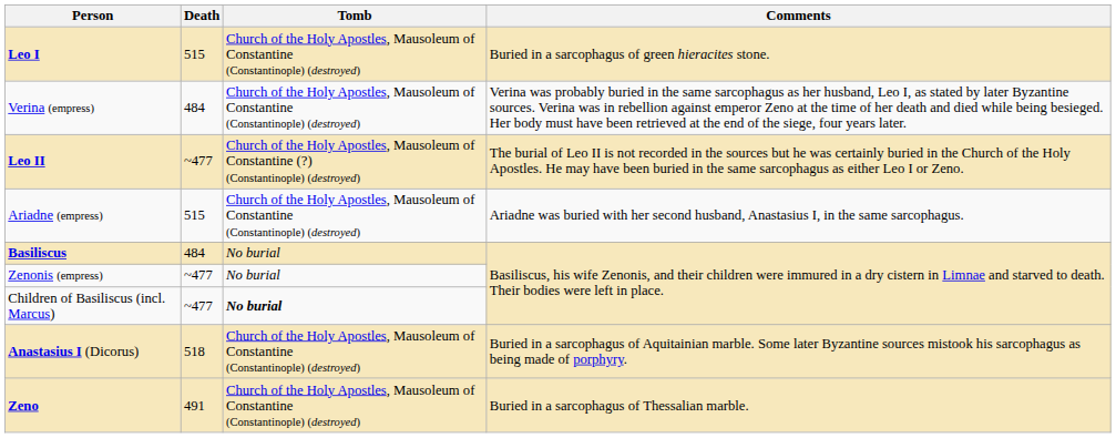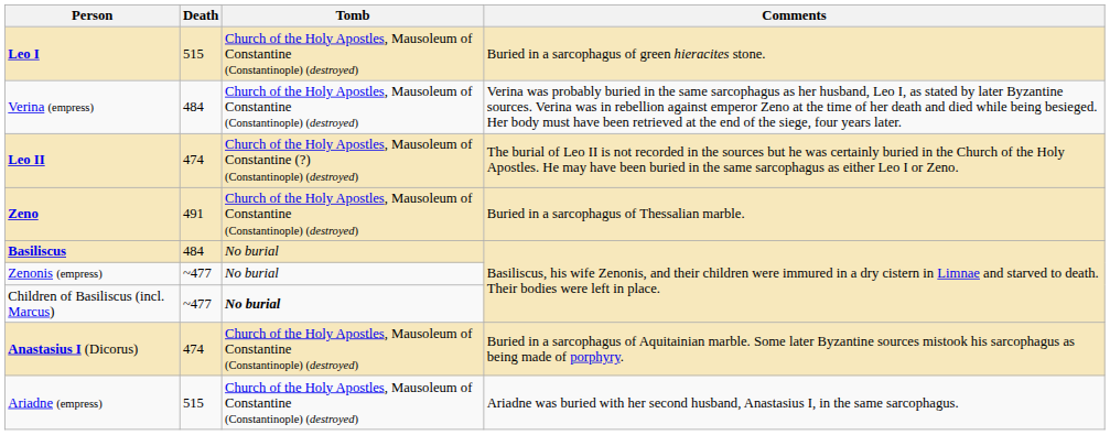Leo II | Death: ~477 -> 474
rows swapped: Zeno <-> Ariadne (empress)
Anastasius I (Dicorus) | Death: 518 -> 474
